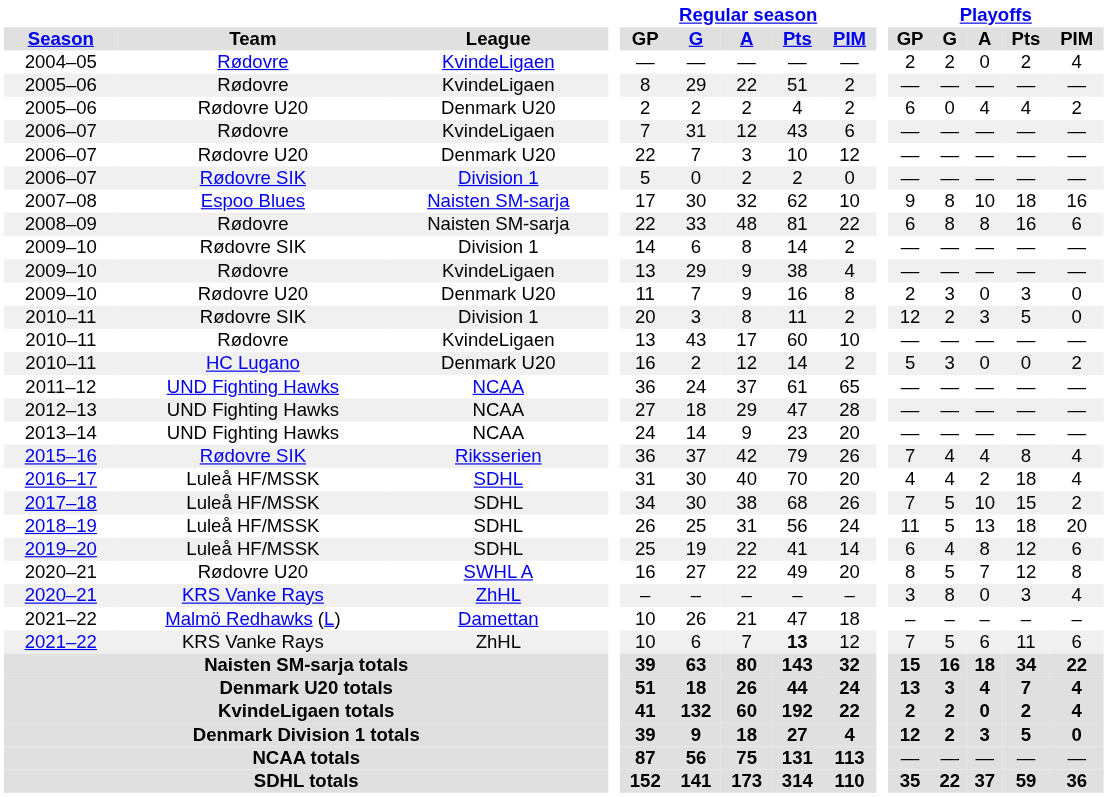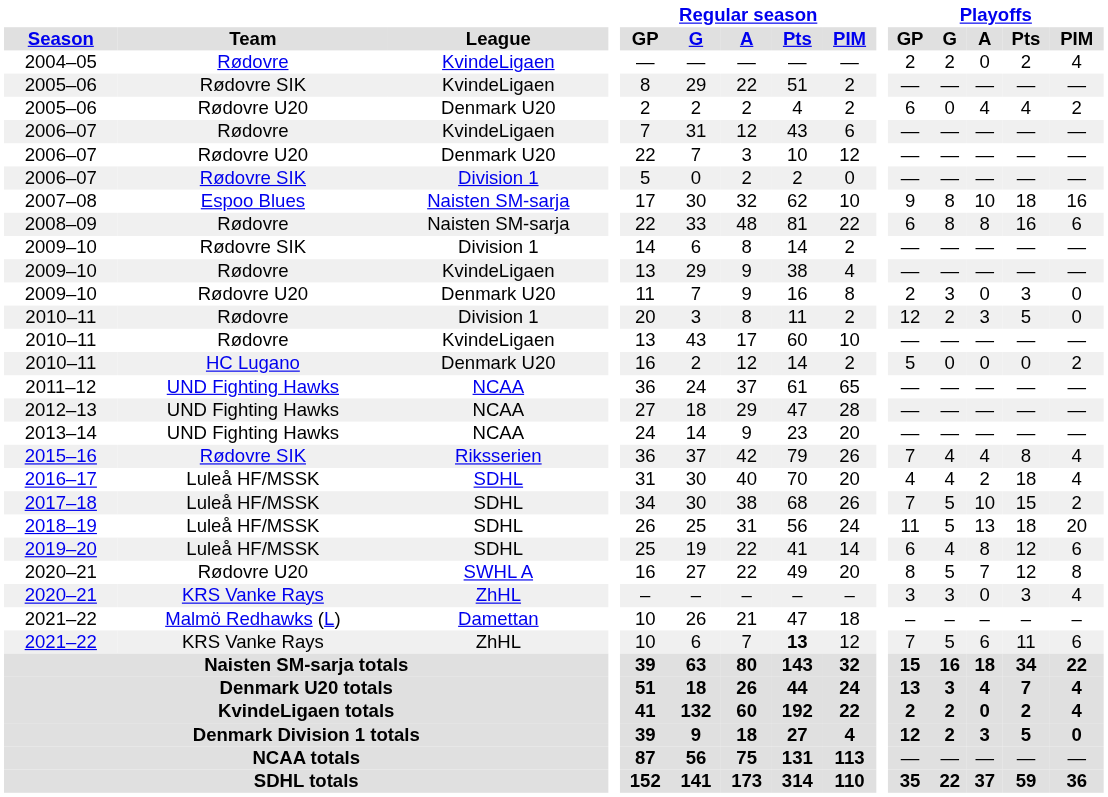2005–06 / KvindeLigaen | Team: Rødovre -> Rødovre SIK
2010–11 / Division 1 | Team: Rødovre SIK -> Rødovre
2010–11 / Denmark U20 | Playoffs / G: 3 -> 0
2020–21 / ZhHL | Playoffs / G: 8 -> 3
